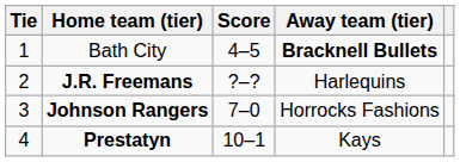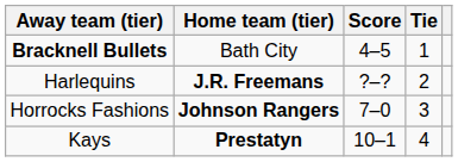columns swapped: Tie <-> Away team (tier)
